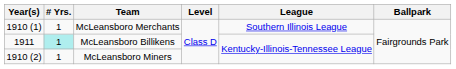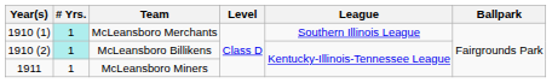McLeansboro Merchants | # Yrs.: no background -> paleturquoise background
McLeansboro Billikens | Year(s): 1911 -> 1910 (2)
McLeansboro Miners | Year(s): 1910 (2) -> 1911
